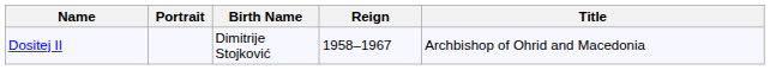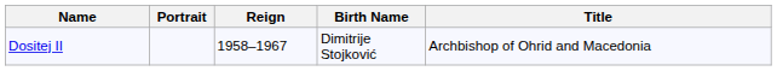columns swapped: Reign <-> Birth Name
